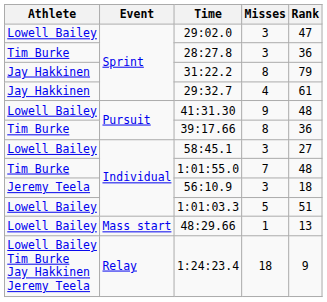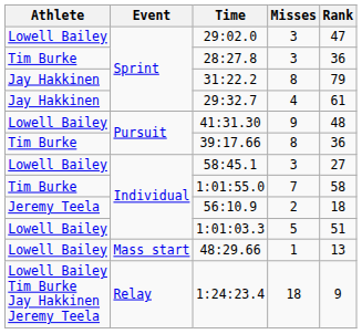1:01:55.0 | Rank: 48 -> 58
56:10.9 | Misses: 3 -> 2
